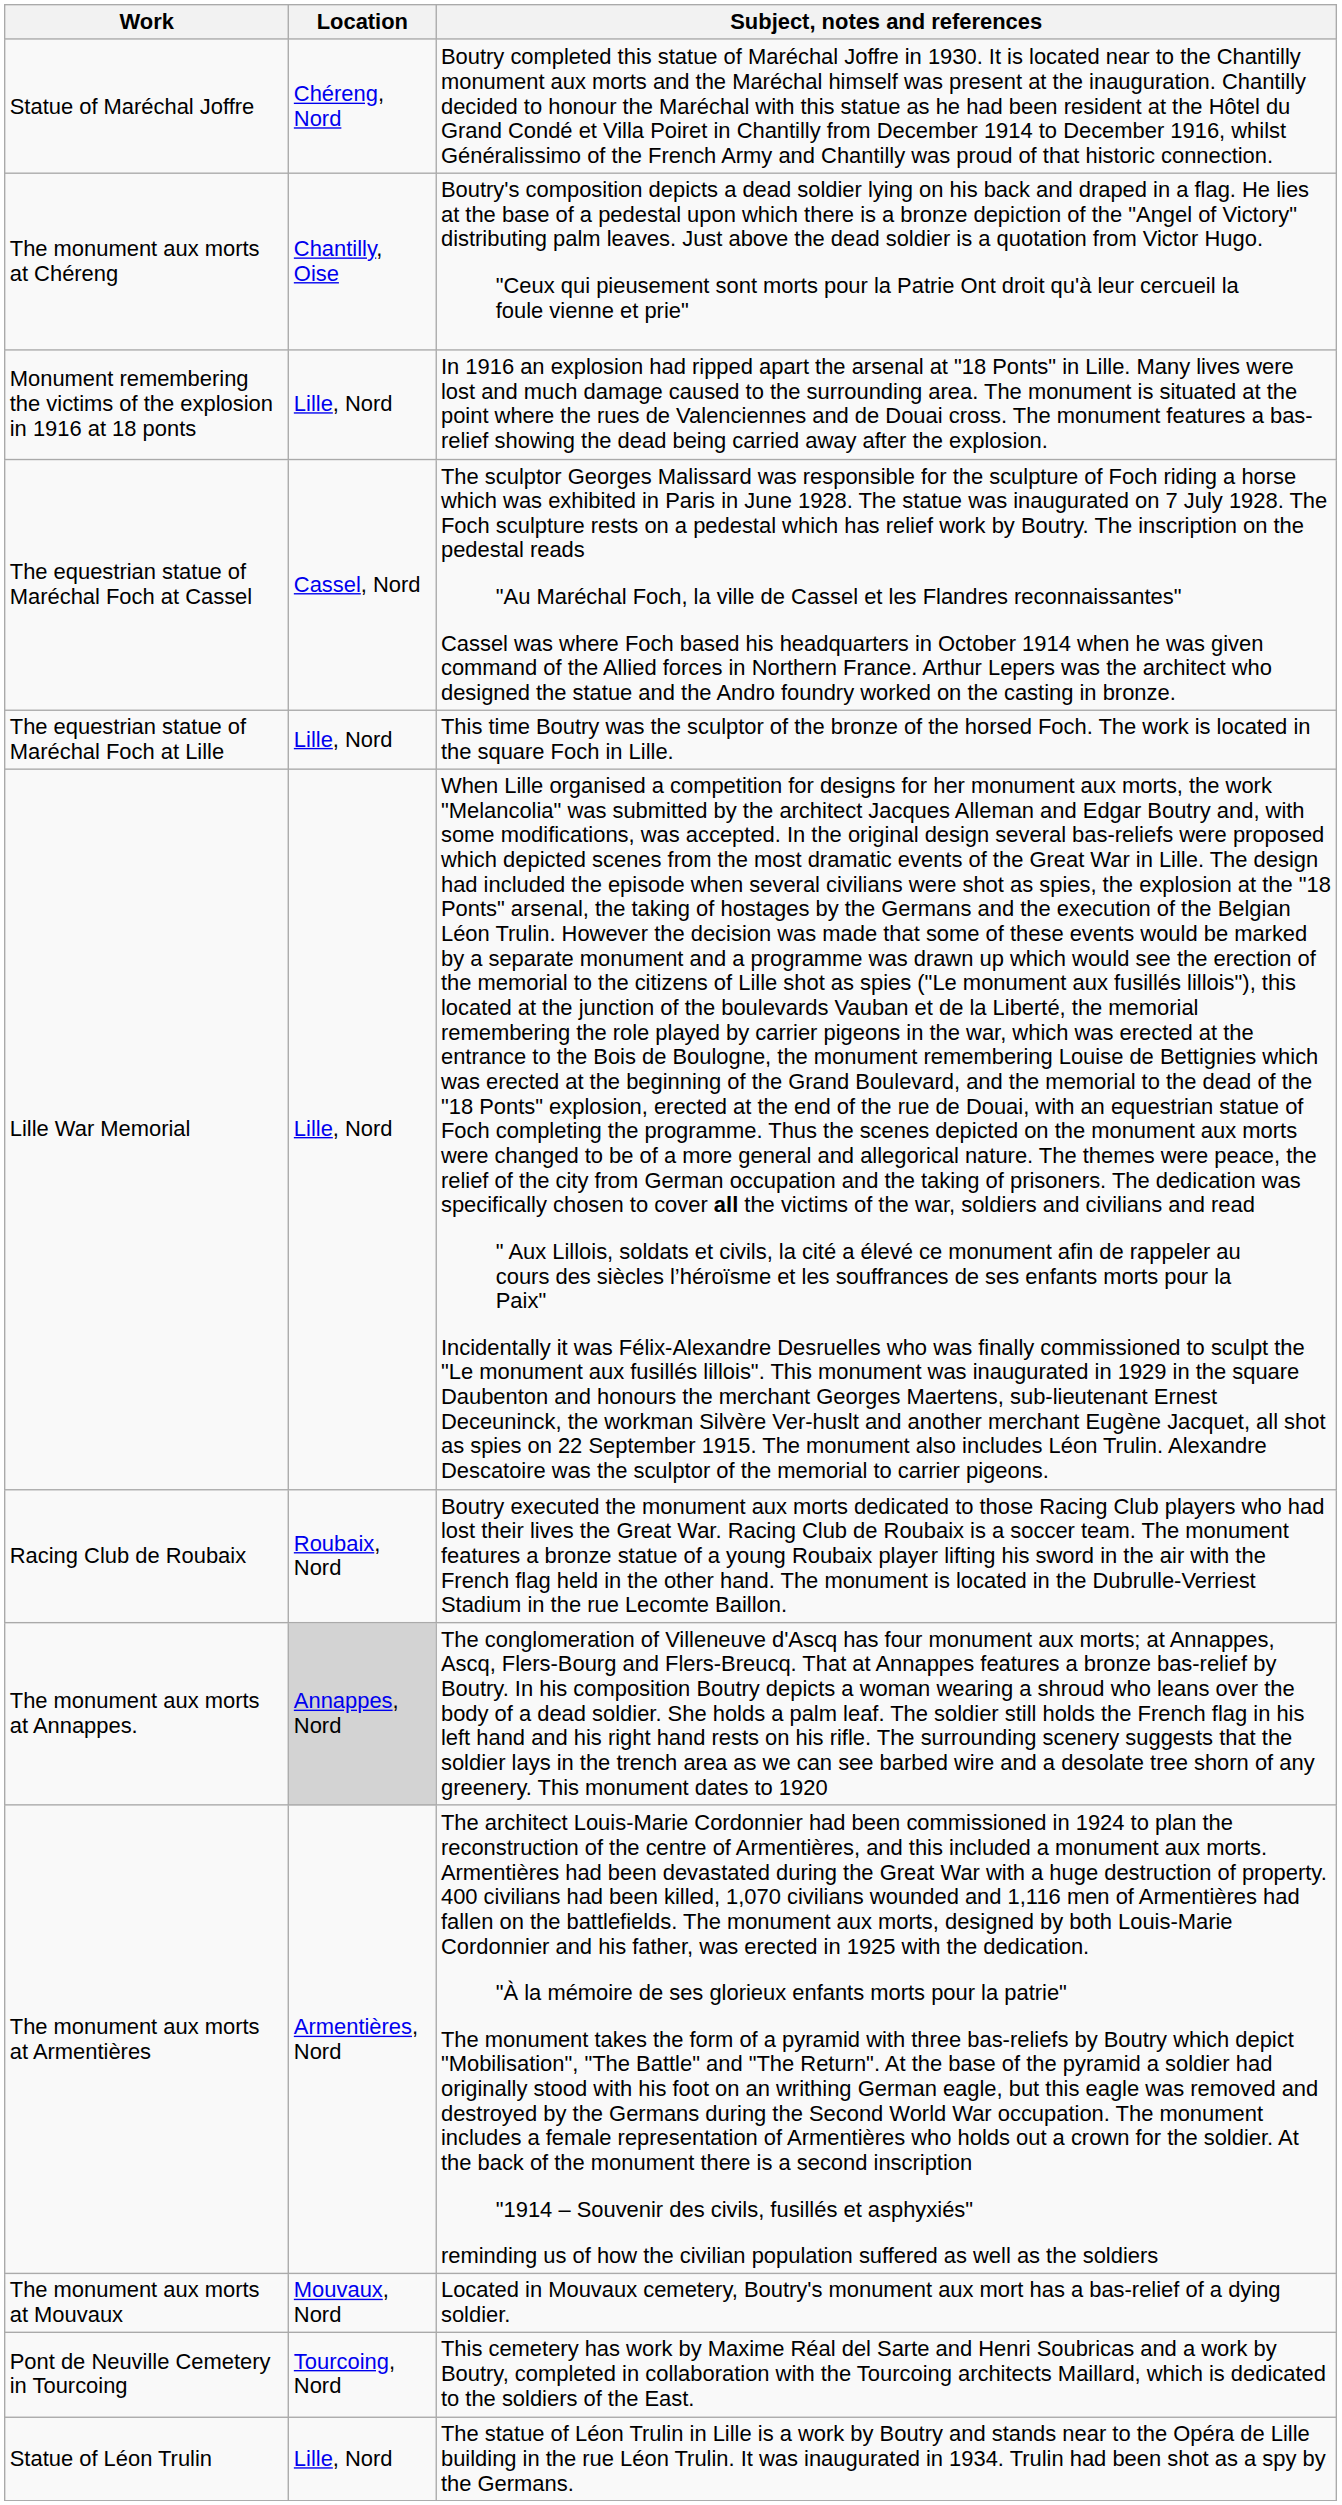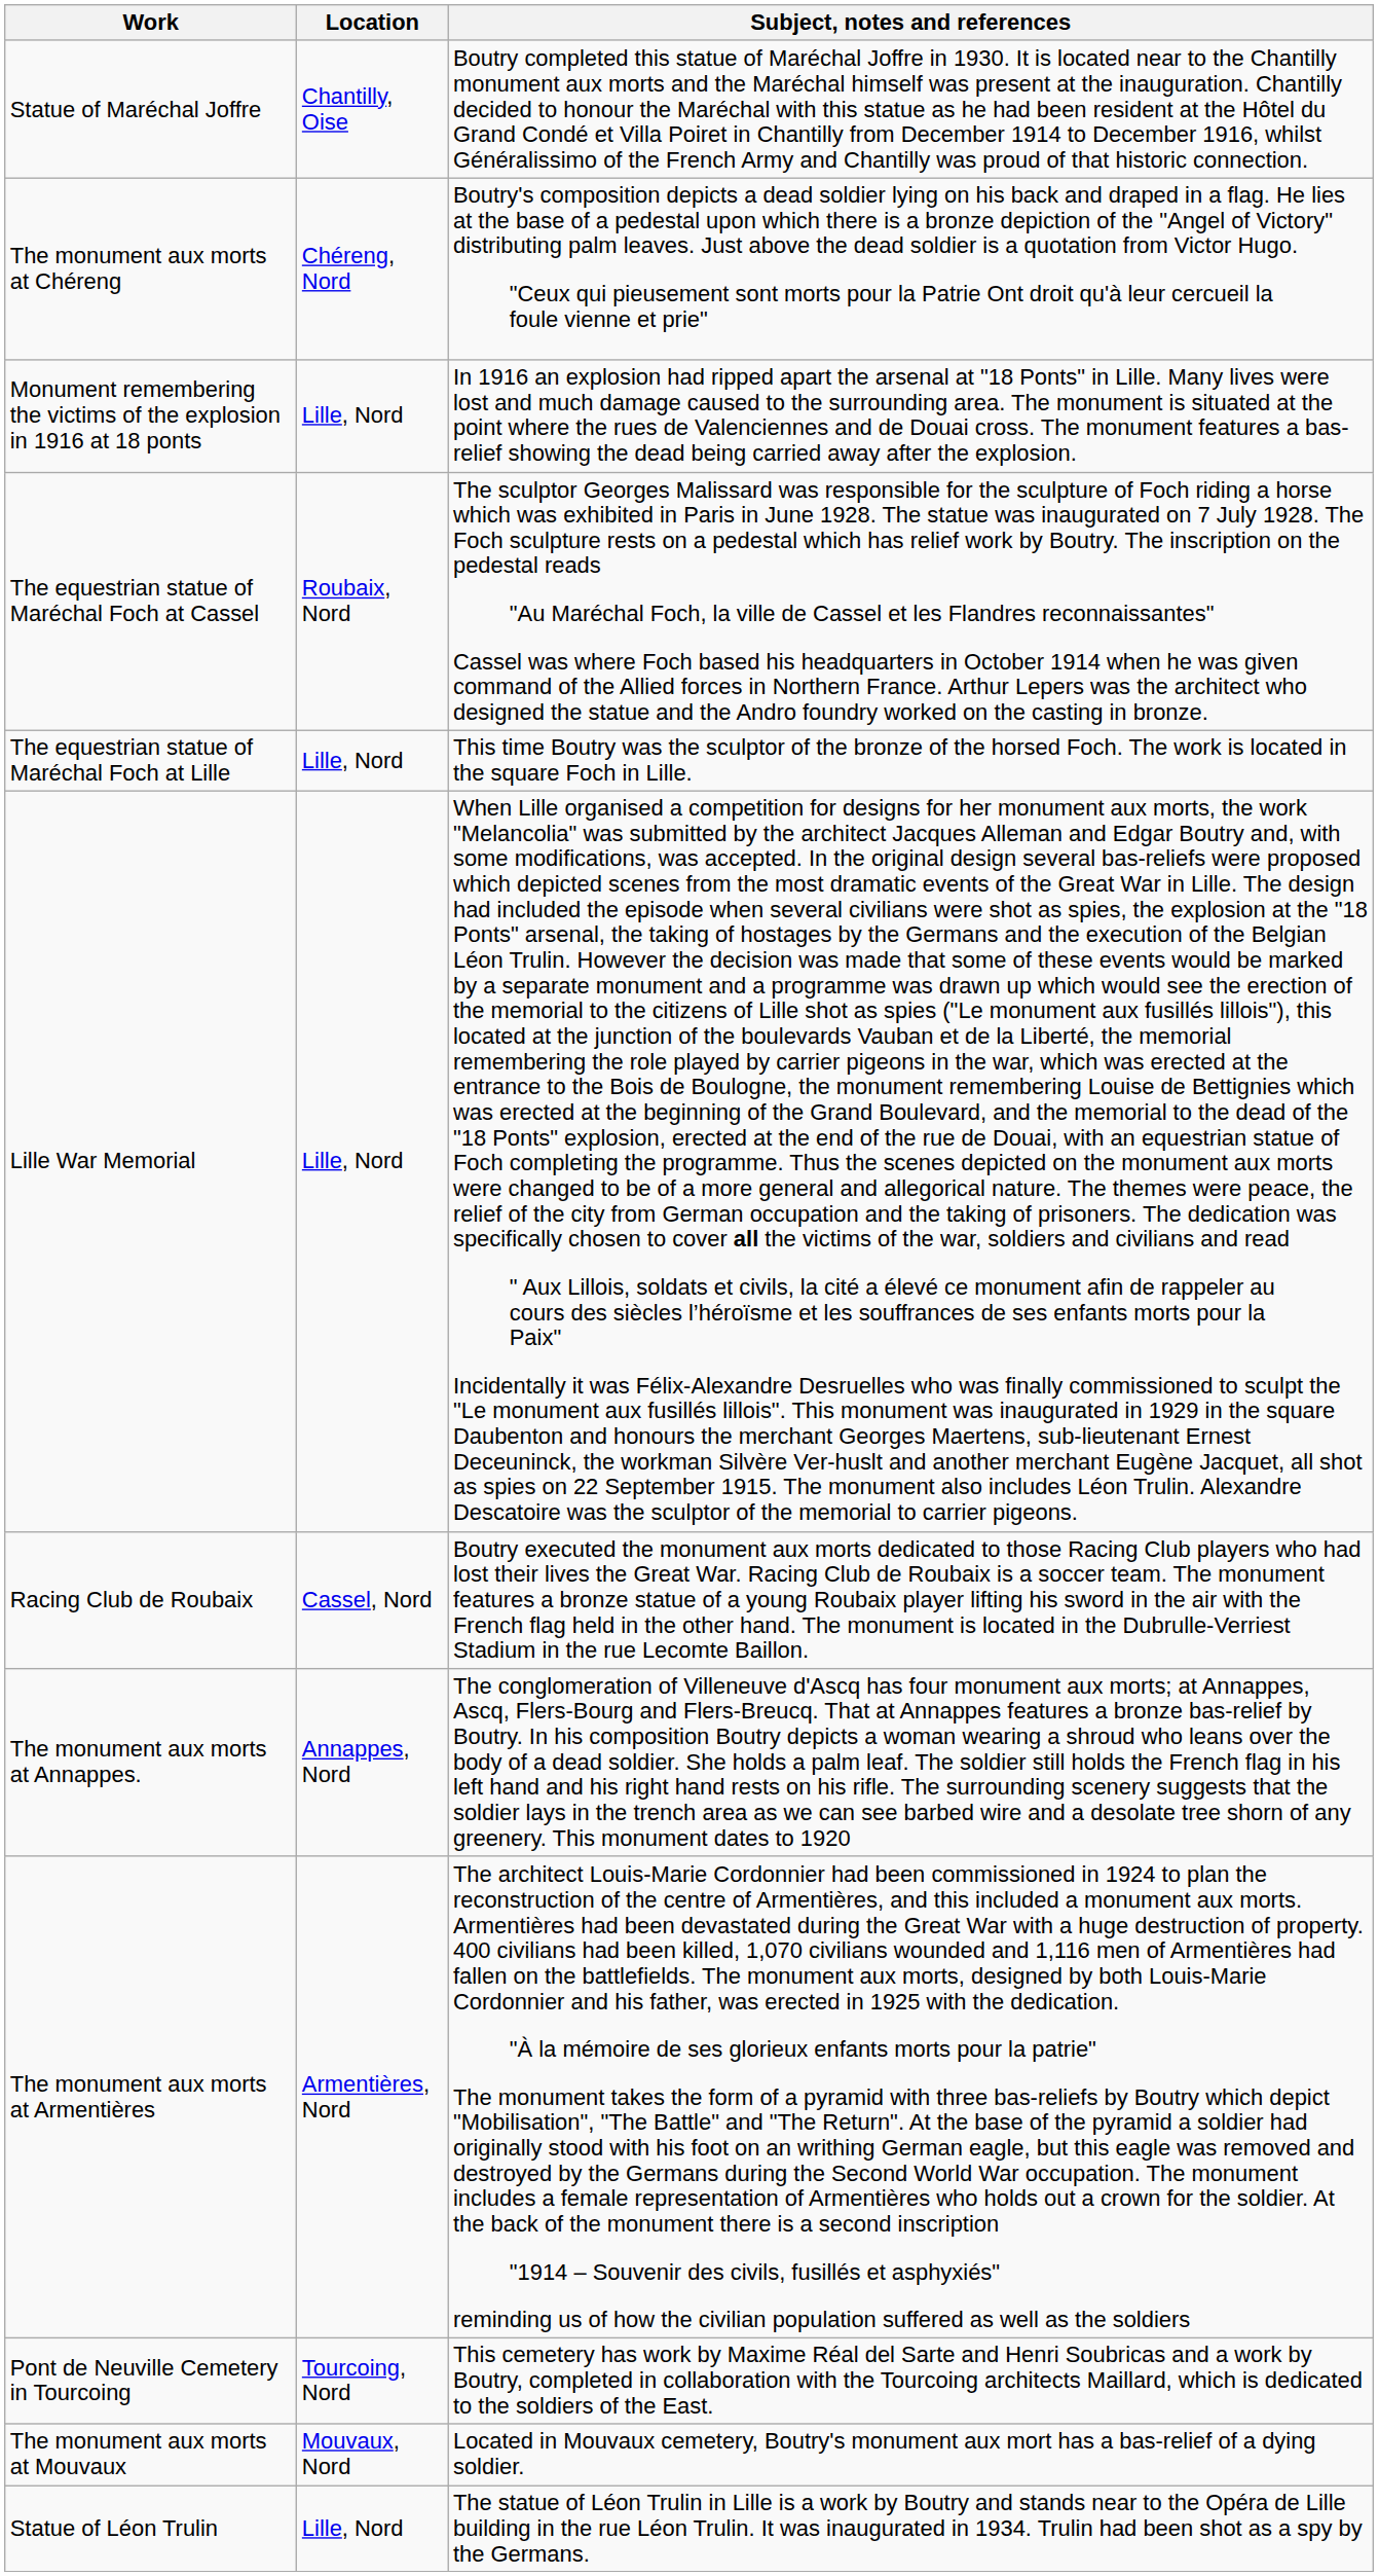Statue of Maréchal Joffre | Location: Chéreng, Nord -> Chantilly, Oise
The monument aux morts at Chéreng | Location: Chantilly, Oise -> Chéreng, Nord
The equestrian statue of Maréchal Foch at Cassel | Location: Cassel, Nord -> Roubaix, Nord
Racing Club de Roubaix | Location: Roubaix, Nord -> Cassel, Nord
The monument aux morts at Annappes. | Location: lightgrey background -> no background
rows swapped: The monument aux morts at Mouvaux <-> Pont de Neuville Cemetery in Tourcoing
